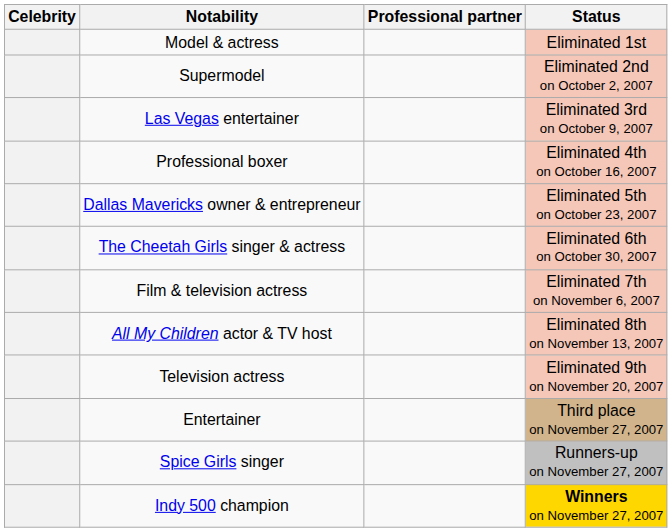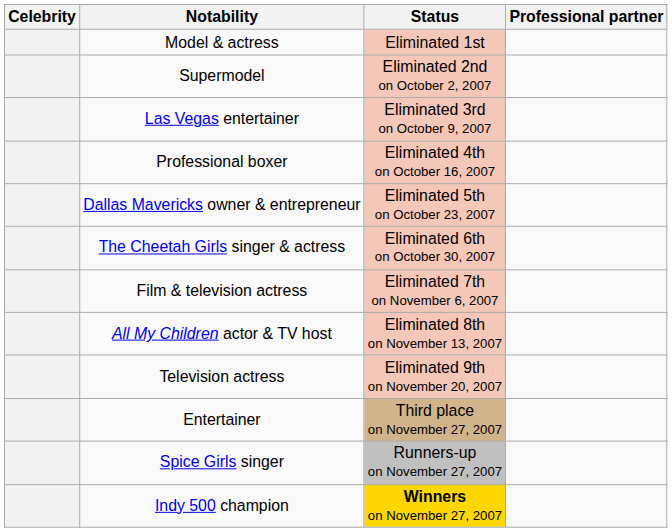columns swapped: Professional partner <-> Status
